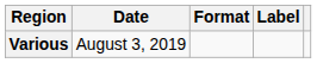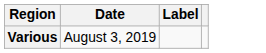- column: Format
